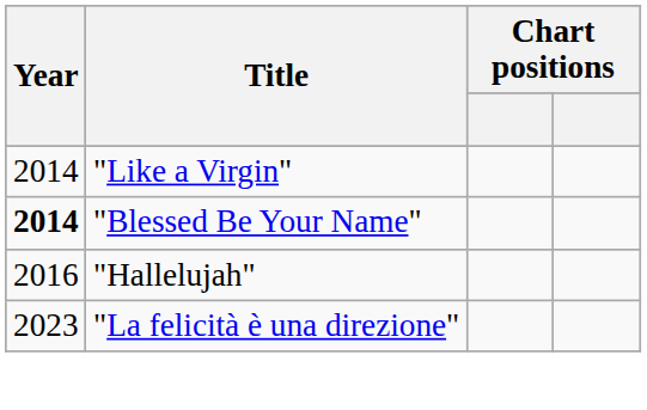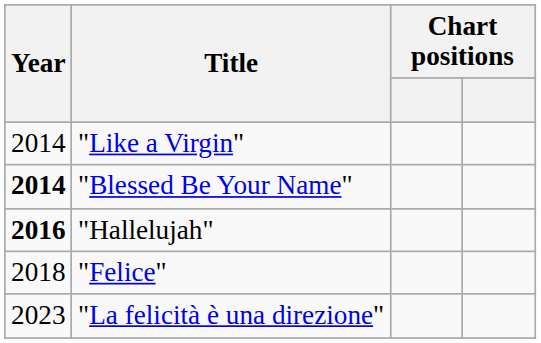"Hallelujah" | Year: normal -> bold
+ row: 2018 | "Felice"
